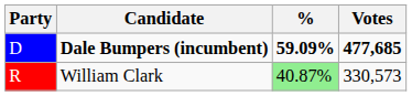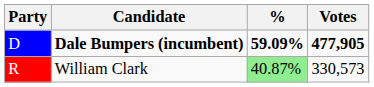Dale Bumpers (incumbent) | Votes: 477,685 -> 477,905
